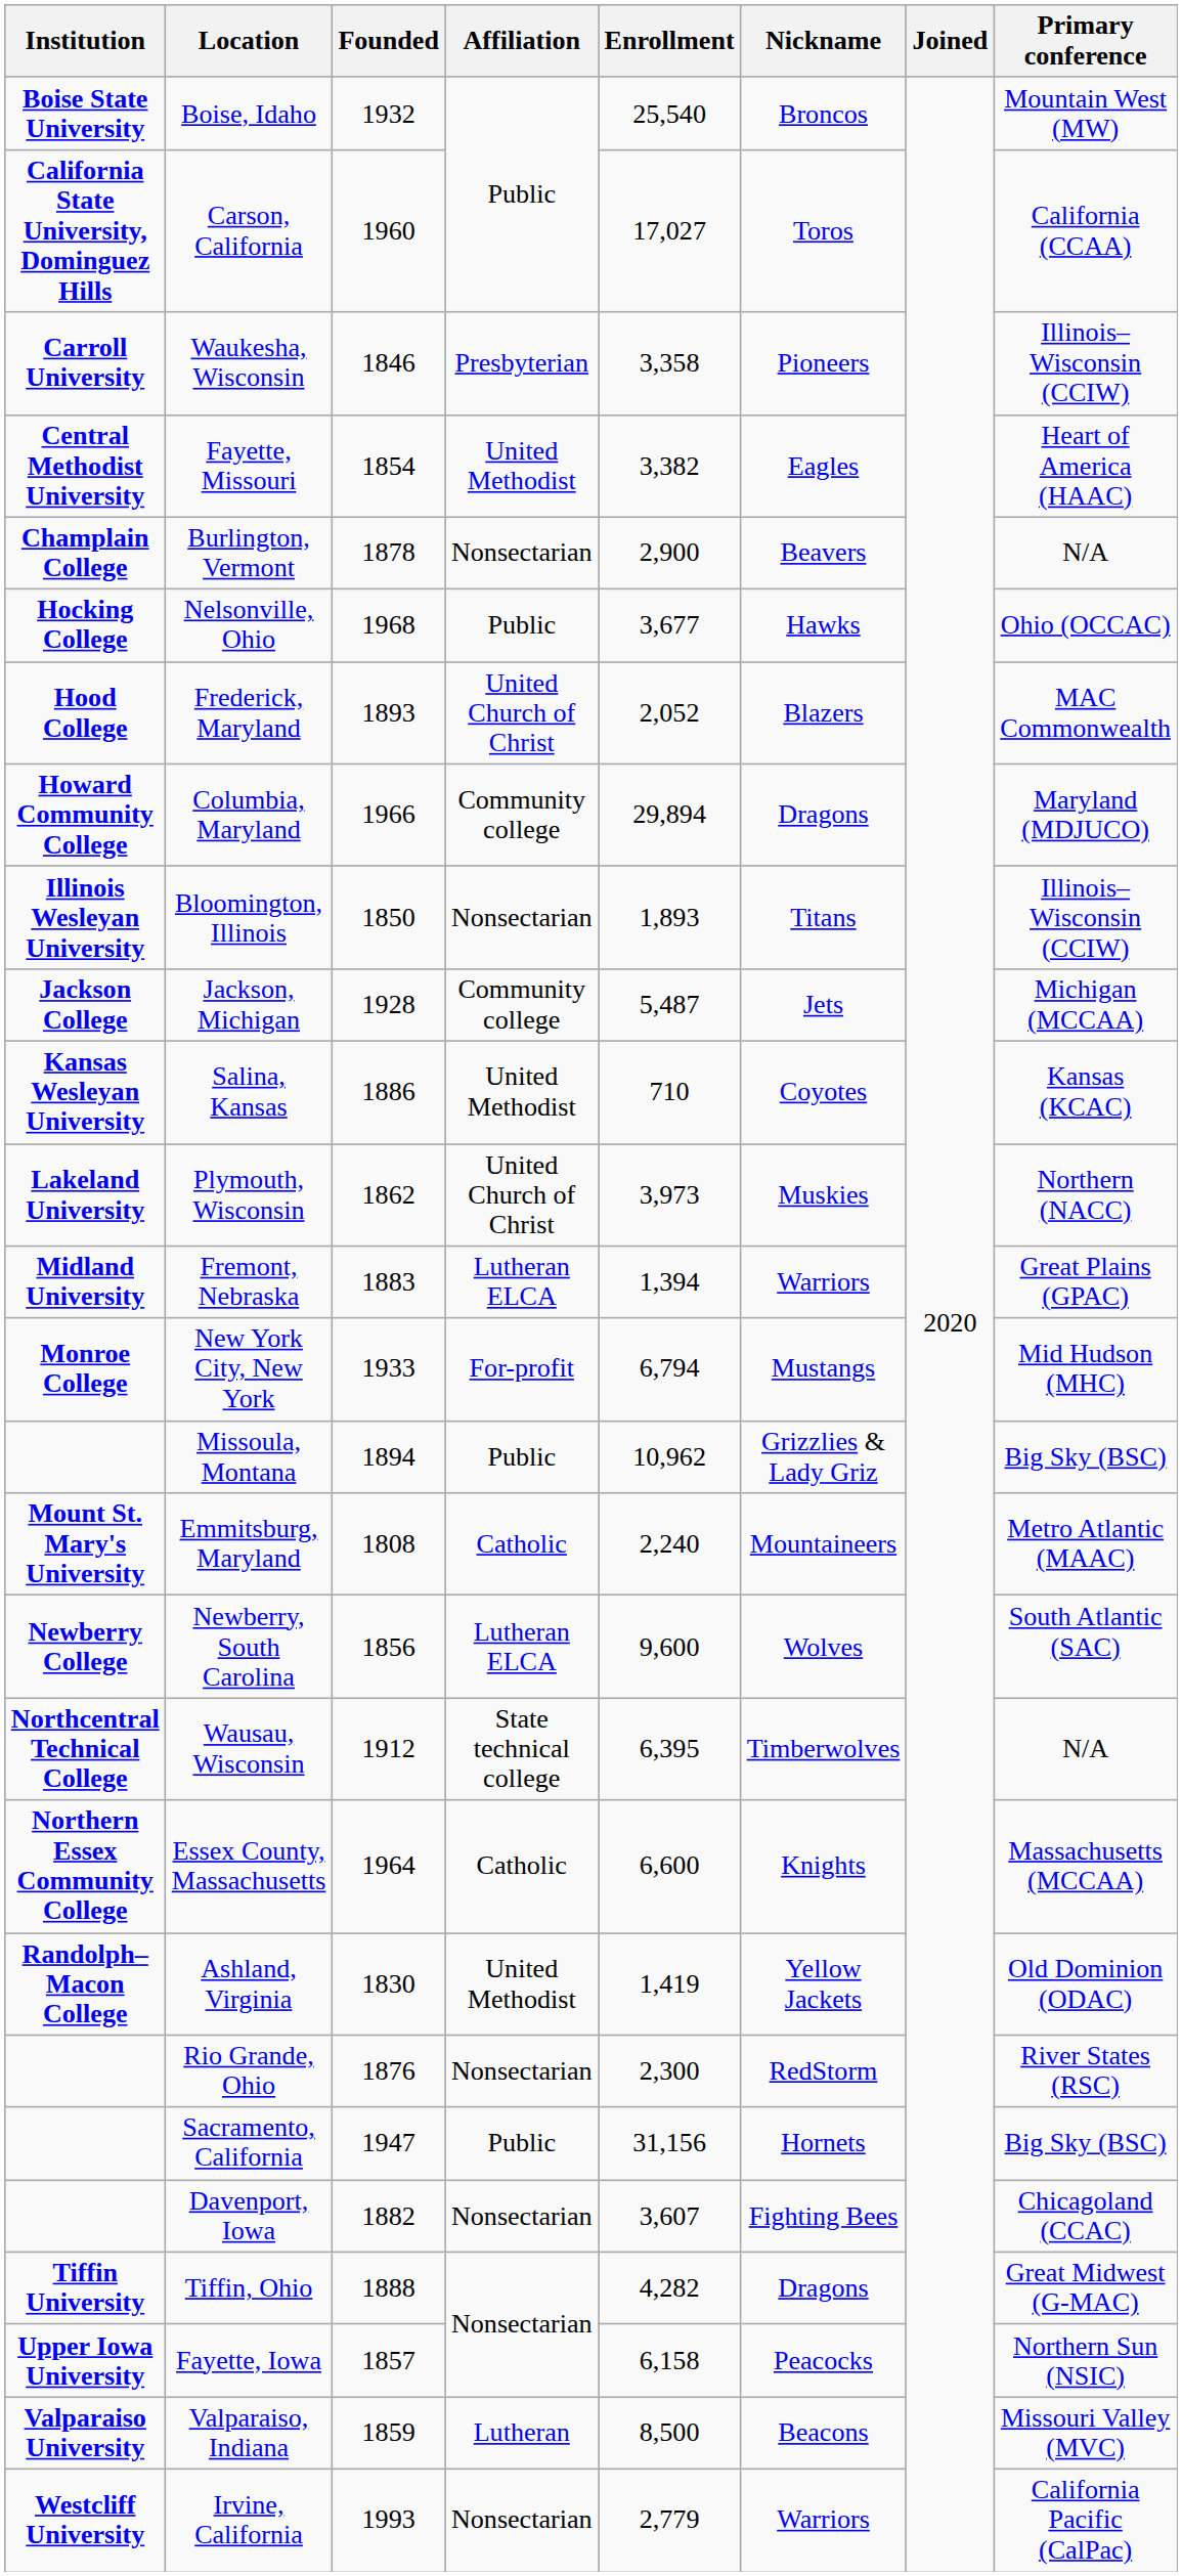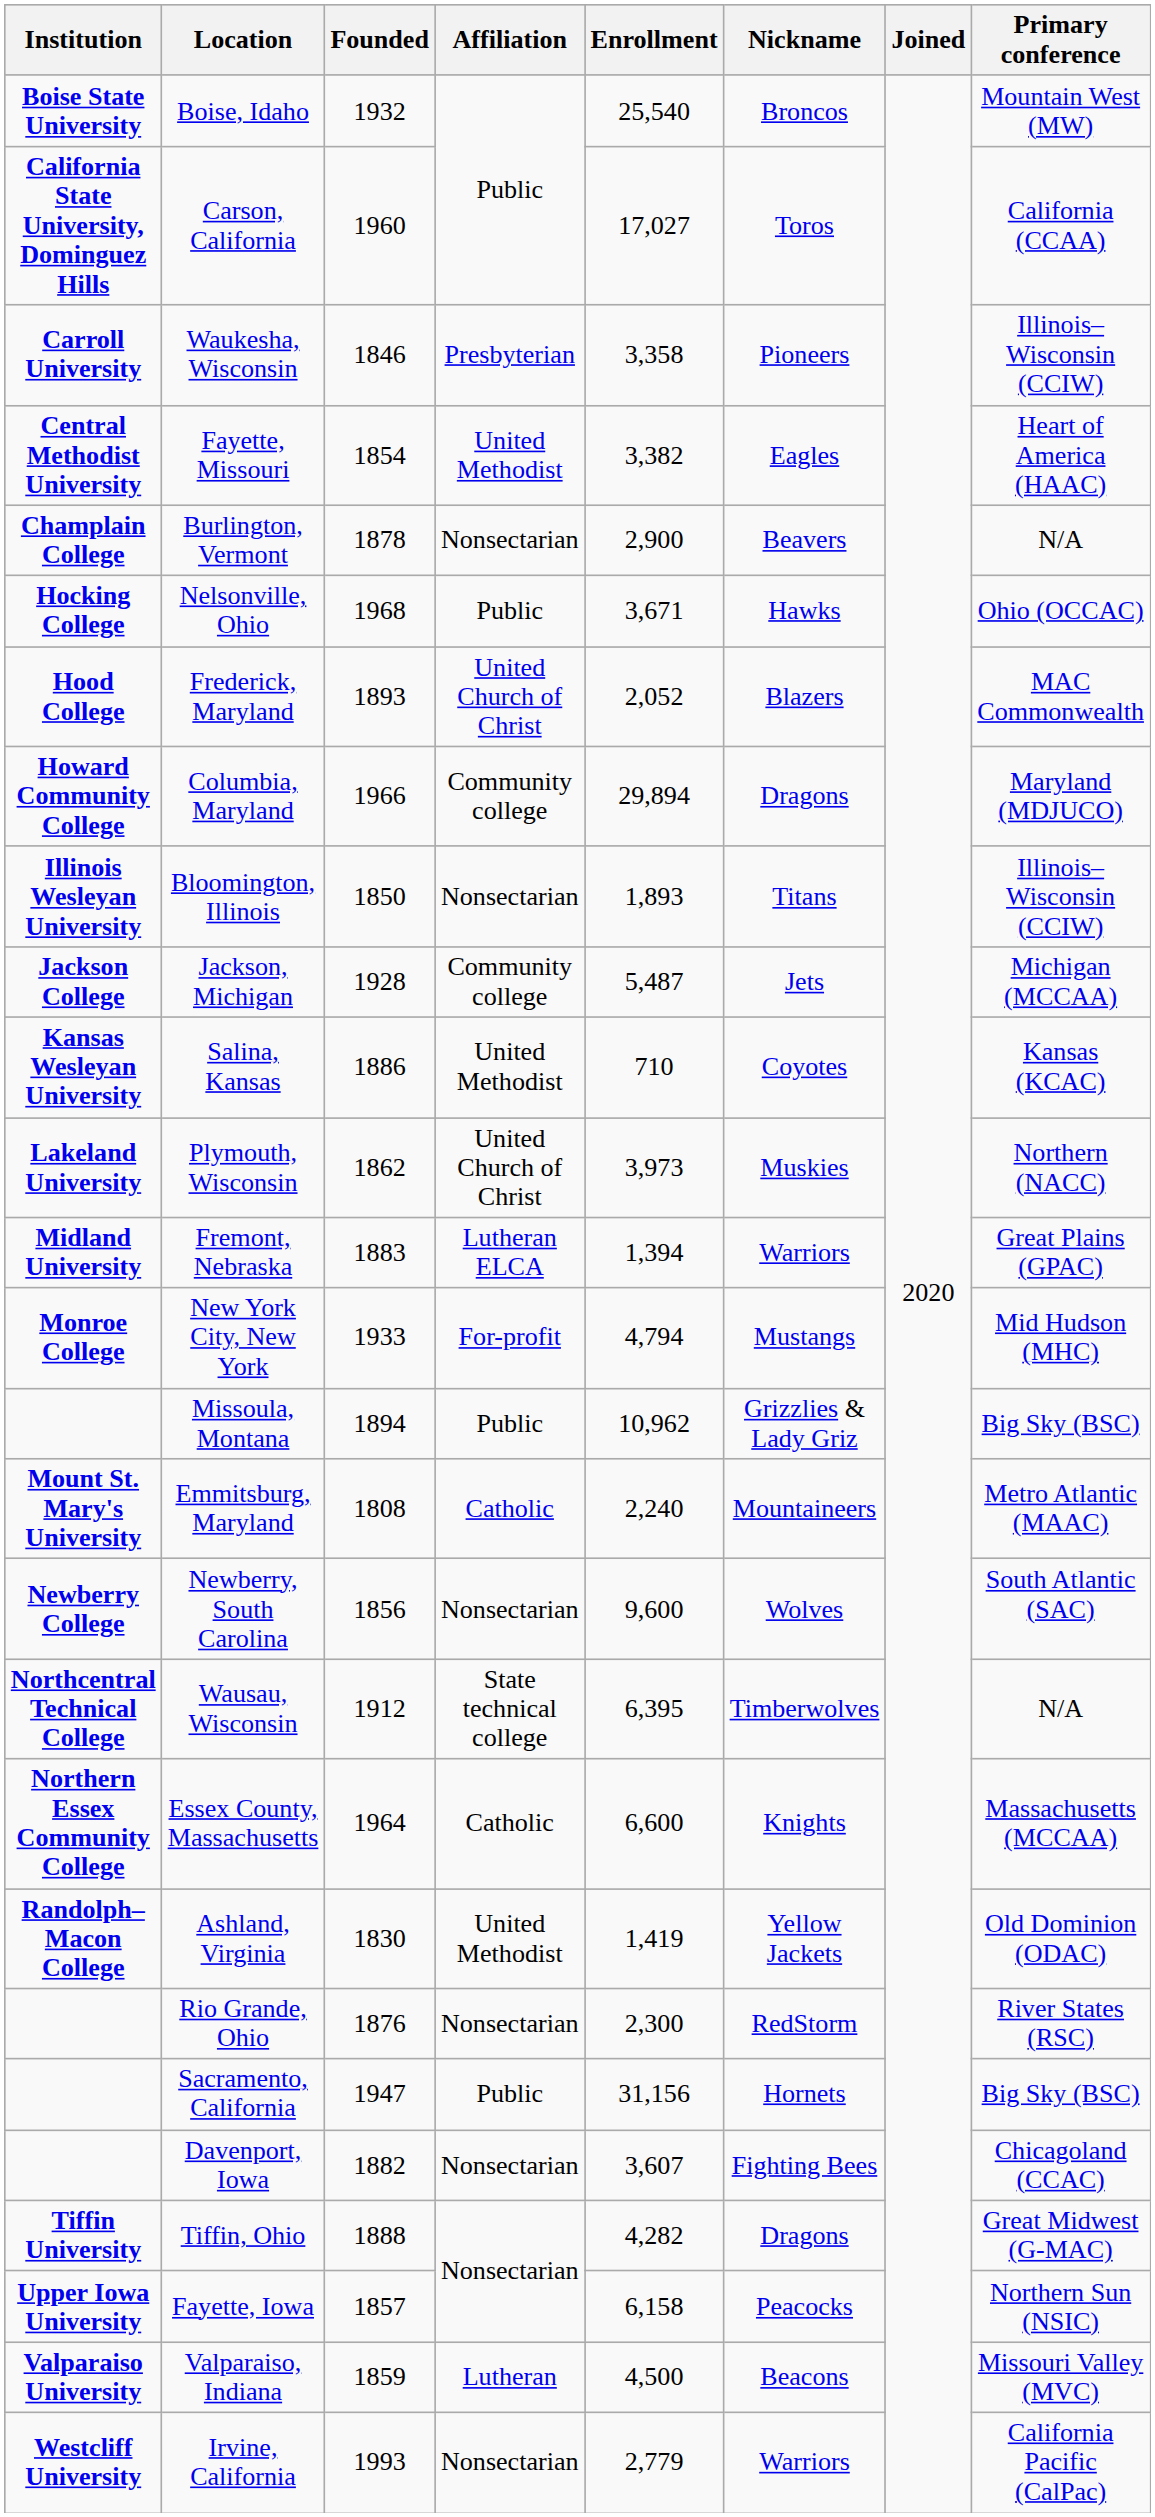Nelsonville, Ohio | Enrollment: 3,677 -> 3,671
New York City, New York | Enrollment: 6,794 -> 4,794
Newberry, South Carolina | Affiliation: Lutheran ELCA -> Nonsectarian
Valparaiso, Indiana | Enrollment: 8,500 -> 4,500
